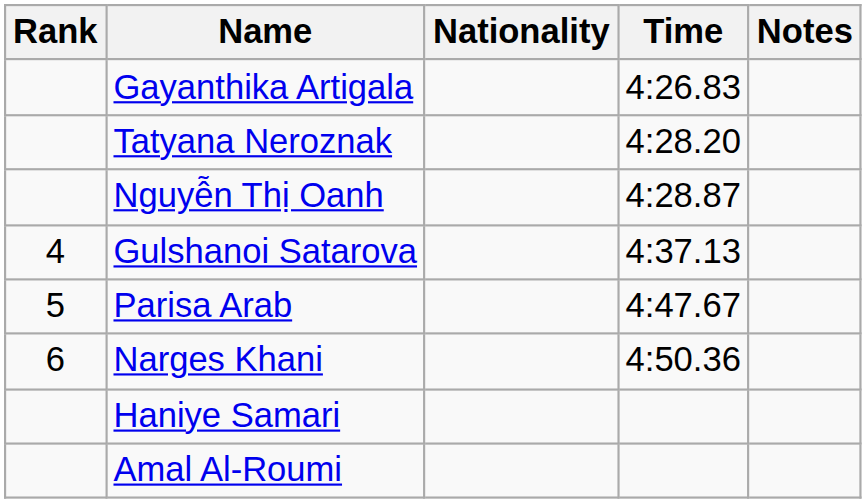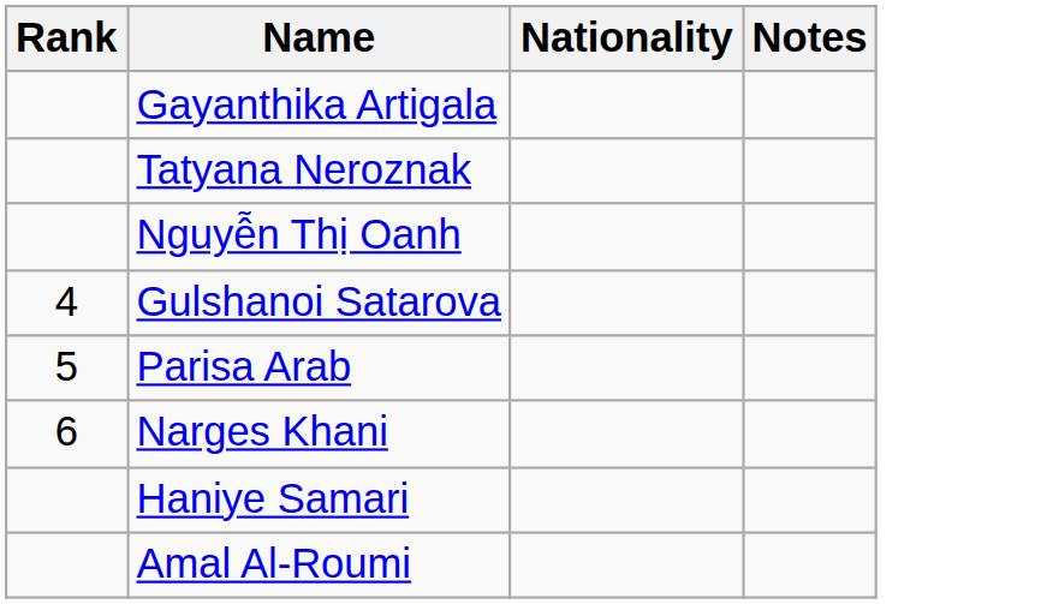- column: Time | 4:26.83 | 4:28.20 | 4:28.87 | 4:37.13 | 4:47.67 | 4:50.36
